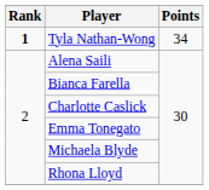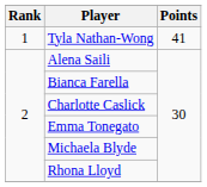Tyla Nathan-Wong | Rank: bold -> normal
Tyla Nathan-Wong | Points: 34 -> 41
